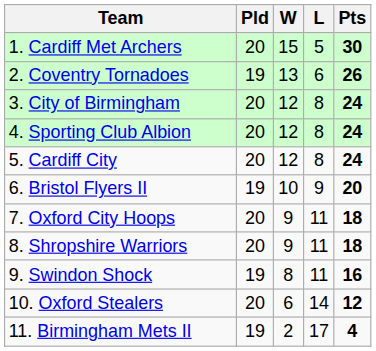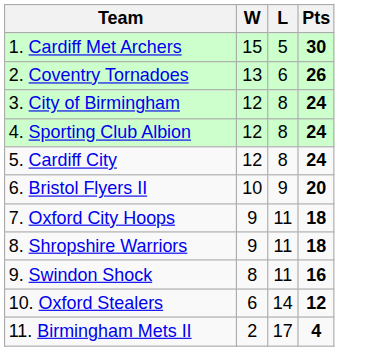- column: Pld | 20 | 19 | 20 | 20 | 20 | 19 | 20 | 20 | 19 | 20 | 19
